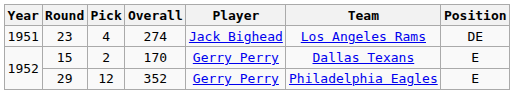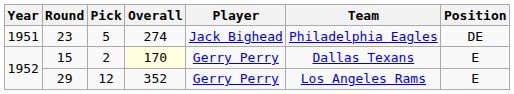23 | Pick: 4 -> 5
23 | Team: Los Angeles Rams -> Philadelphia Eagles
15 | Overall: no background -> lightyellow background
29 | Team: Philadelphia Eagles -> Los Angeles Rams
